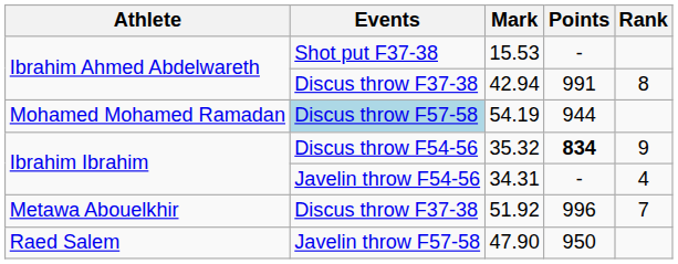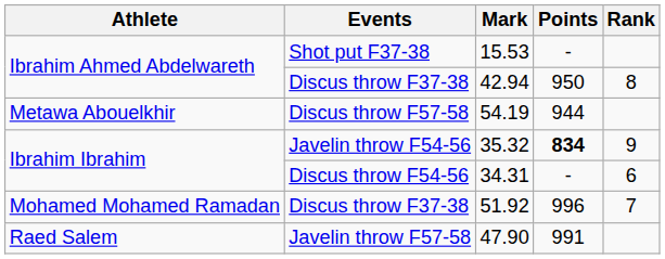42.94 | Points: 991 -> 950
54.19 | Athlete: Mohamed Mohamed Ramadan -> Metawa Abouelkhir
54.19 | Events: lightblue background -> no background
35.32 | Events: Discus throw F54-56 -> Javelin throw F54-56
34.31 | Events: Javelin throw F54-56 -> Discus throw F54-56
34.31 | Rank: 4 -> 6
51.92 | Athlete: Metawa Abouelkhir -> Mohamed Mohamed Ramadan
47.90 | Points: 950 -> 991
